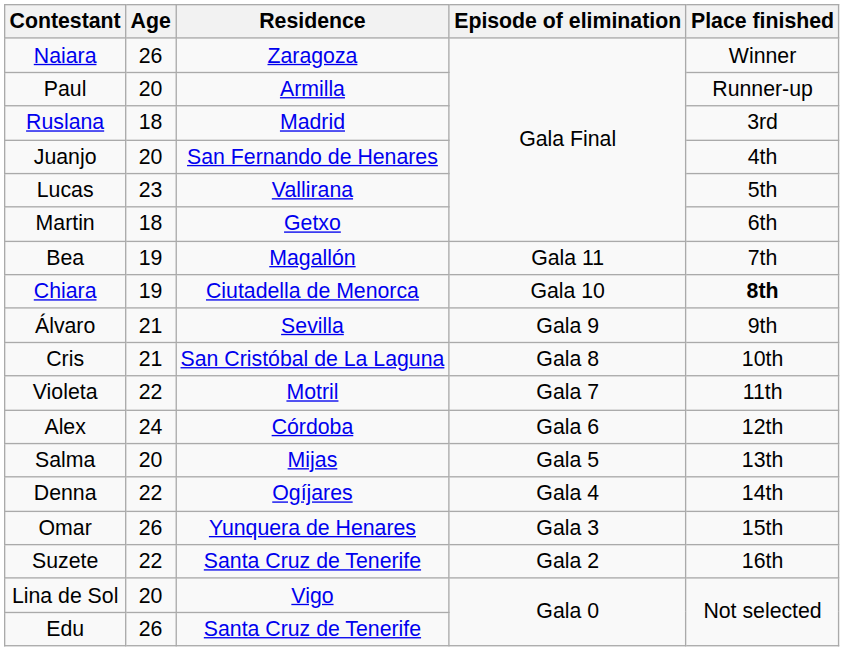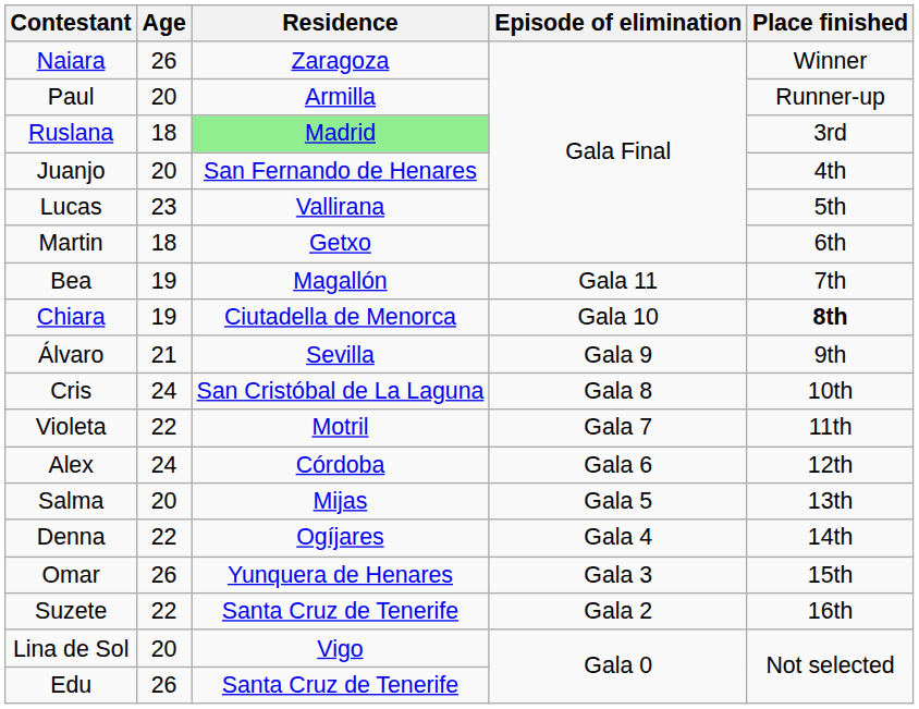Ruslana | Residence: no background -> lightgreen background
Cris | Age: 21 -> 24
